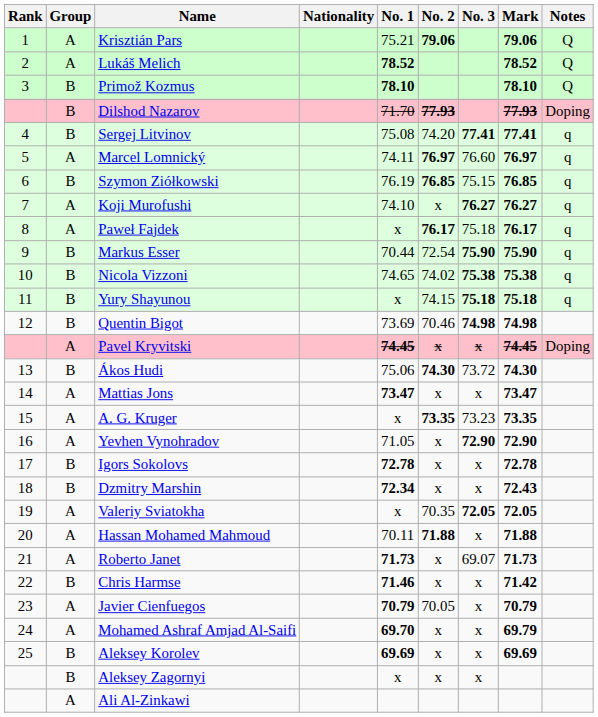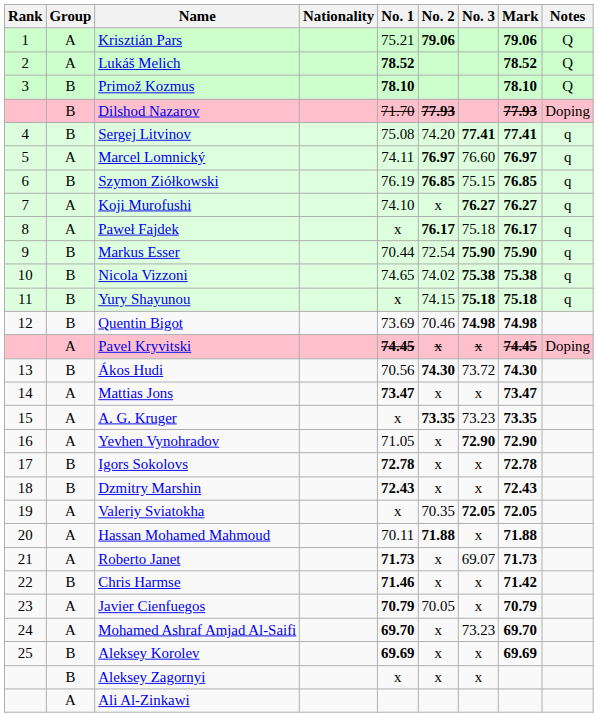Ákos Hudi | No. 1: 75.06 -> 70.56
Dzmitry Marshin | No. 1: 72.34 -> 72.43
Mohamed Ashraf Amjad Al-Saifi | No. 3: x -> 73.23
Mohamed Ashraf Amjad Al-Saifi | Mark: 69.79 -> 69.70
